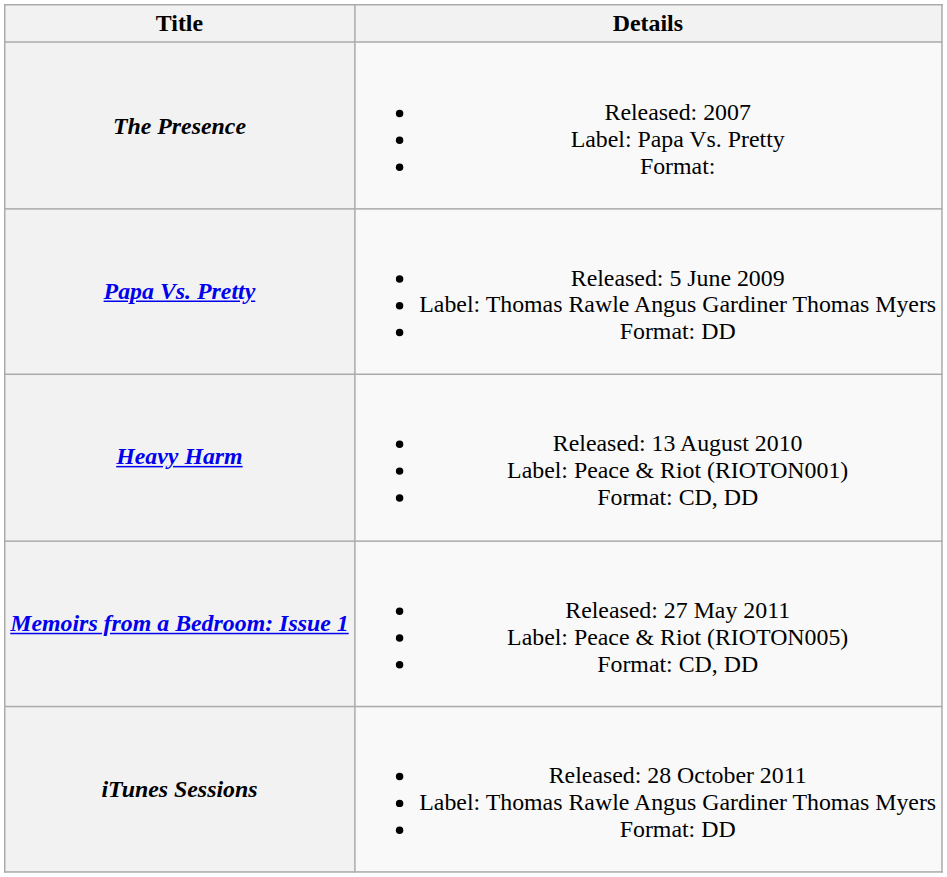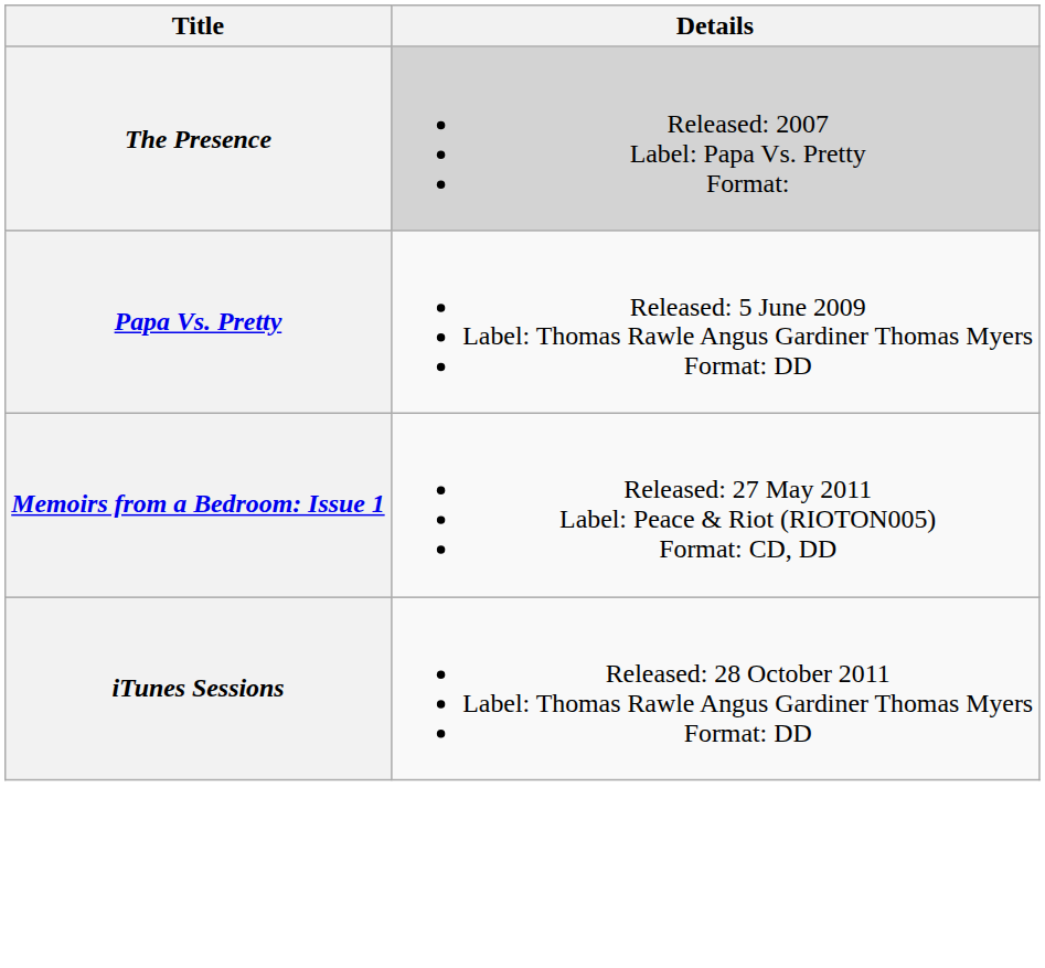The Presence | Details: no background -> lightgrey background
- row: Heavy Harm | Released: 13 August 2010 Label: Peace & Riot (RIOTON001) Format: CD, DD
